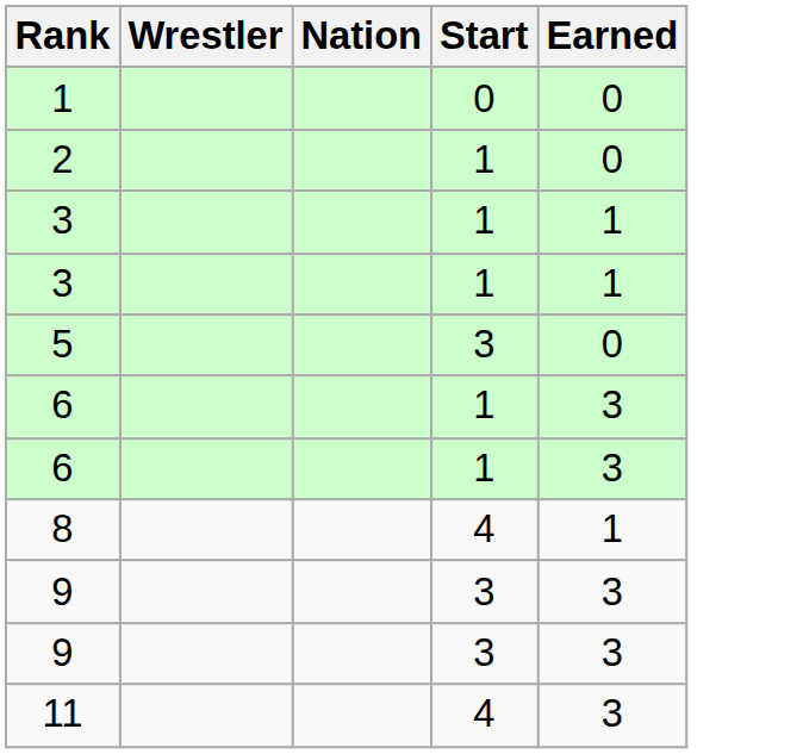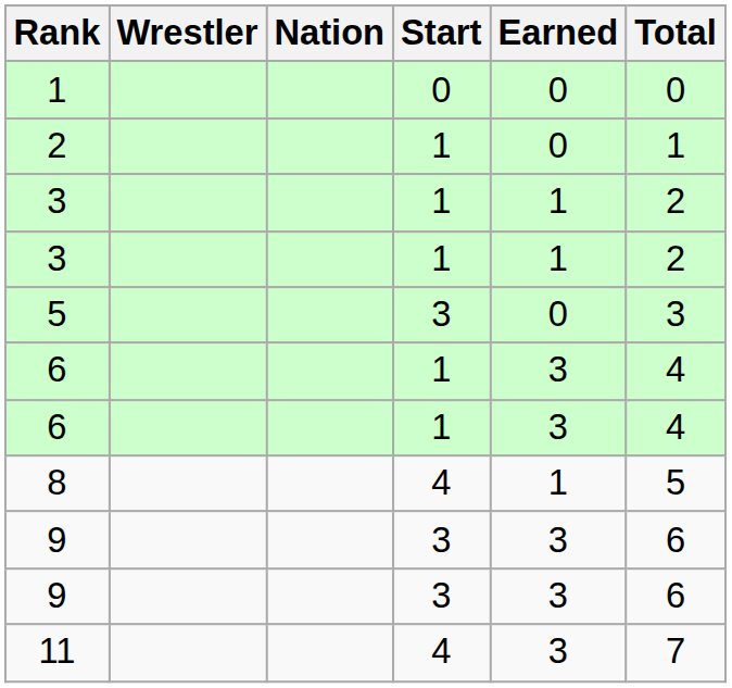+ column: Total | 0 | 1 | 2 | 2 | 3 | 4 | 4 | 5 | 6 | 6 | 7
